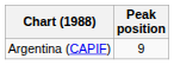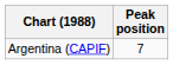Argentina (CAPIF) | Peak position: 9 -> 7
